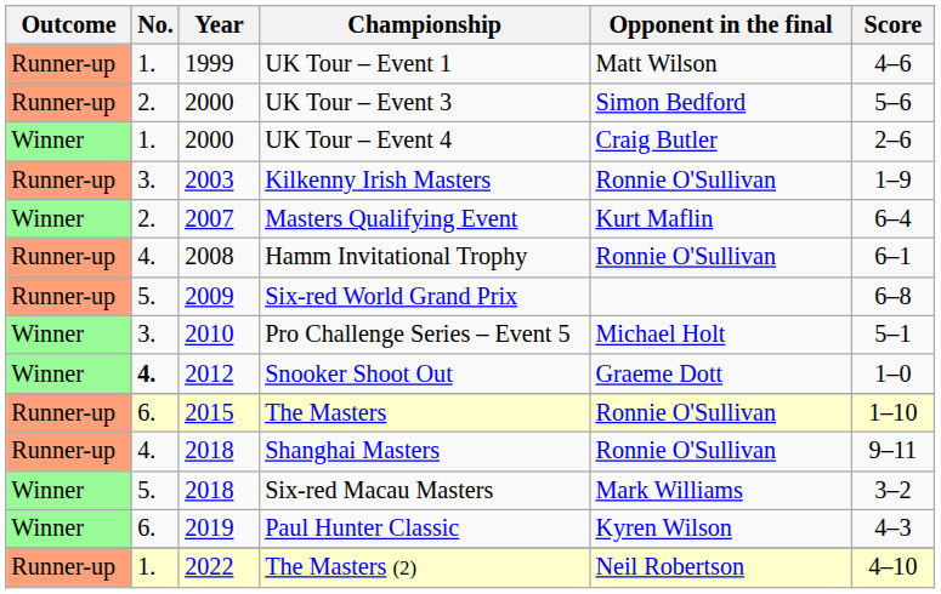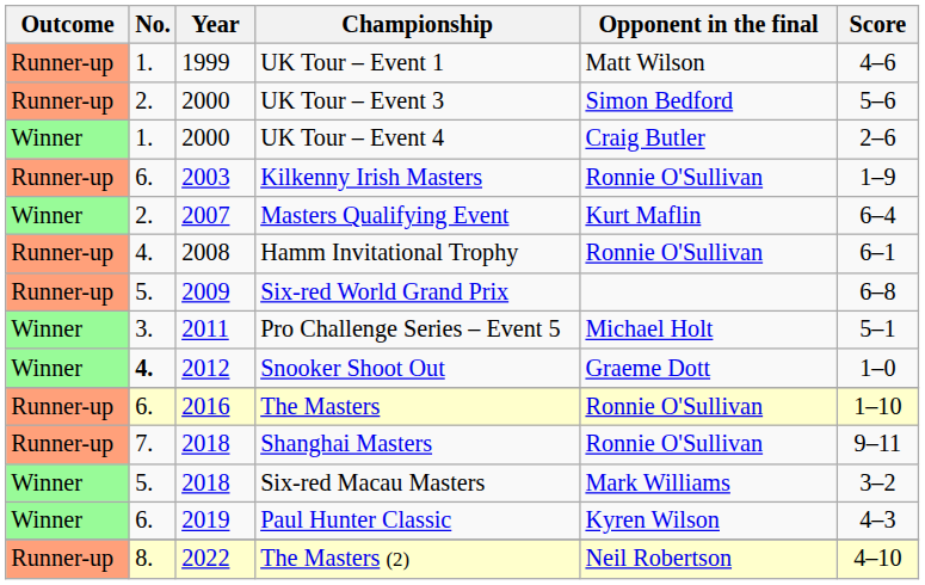Kilkenny Irish Masters | No.: 3. -> 6.
Pro Challenge Series – Event 5 | Year: 2010 -> 2011
The Masters | Year: 2015 -> 2016
Shanghai Masters | No.: 4. -> 7.
The Masters (2) | No.: 1. -> 8.
